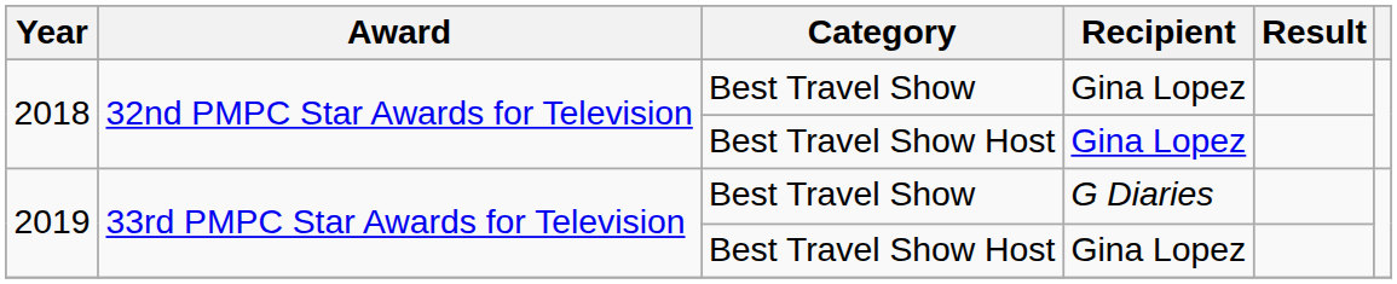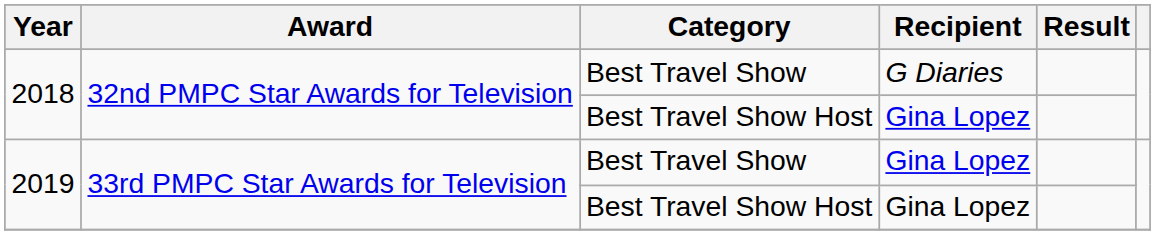2018 / Best Travel Show | Recipient: Gina Lopez -> G Diaries
2019 / Best Travel Show | Recipient: G Diaries -> Gina Lopez
